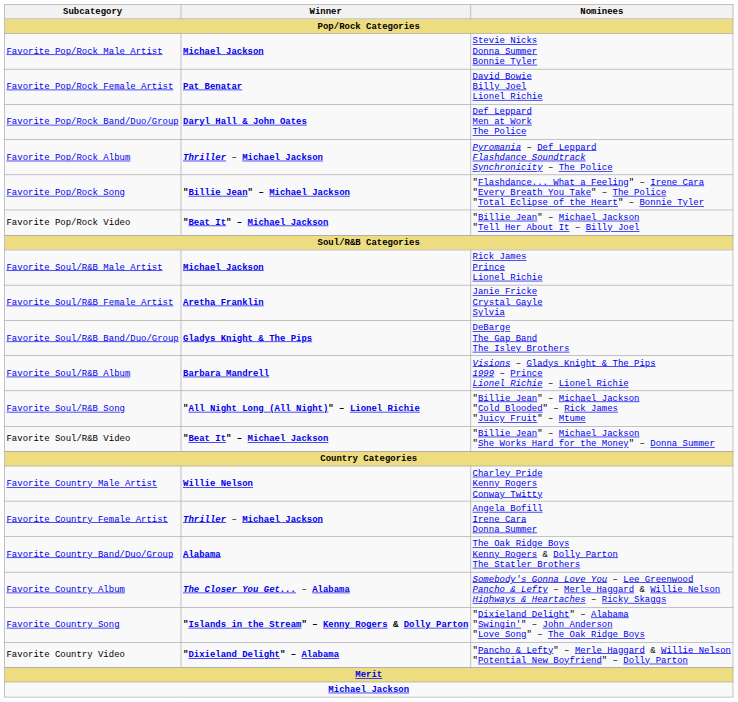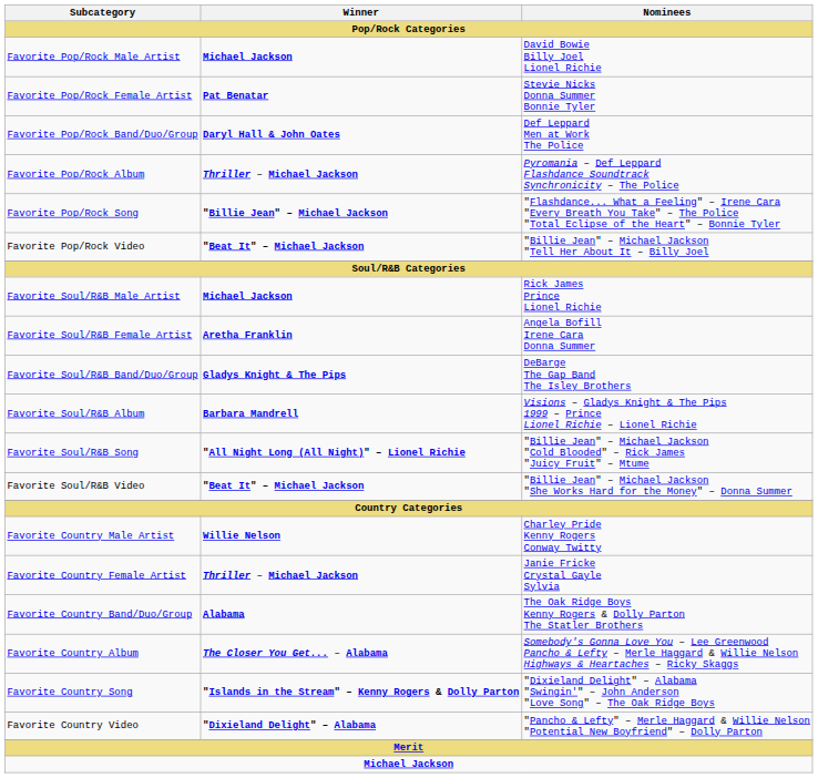Favorite Pop/Rock Male Artist | Nominees: Stevie Nicks Donna Summer Bonnie Tyler -> David Bowie Billy Joel Lionel Richie
Favorite Pop/Rock Female Artist | Nominees: David Bowie Billy Joel Lionel Richie -> Stevie Nicks Donna Summer Bonnie Tyler
Favorite Soul/R&B Female Artist | Nominees: Janie Fricke Crystal Gayle Sylvia -> Angela Bofill Irene Cara Donna Summer
Favorite Country Female Artist | Nominees: Angela Bofill Irene Cara Donna Summer -> Janie Fricke Crystal Gayle Sylvia
